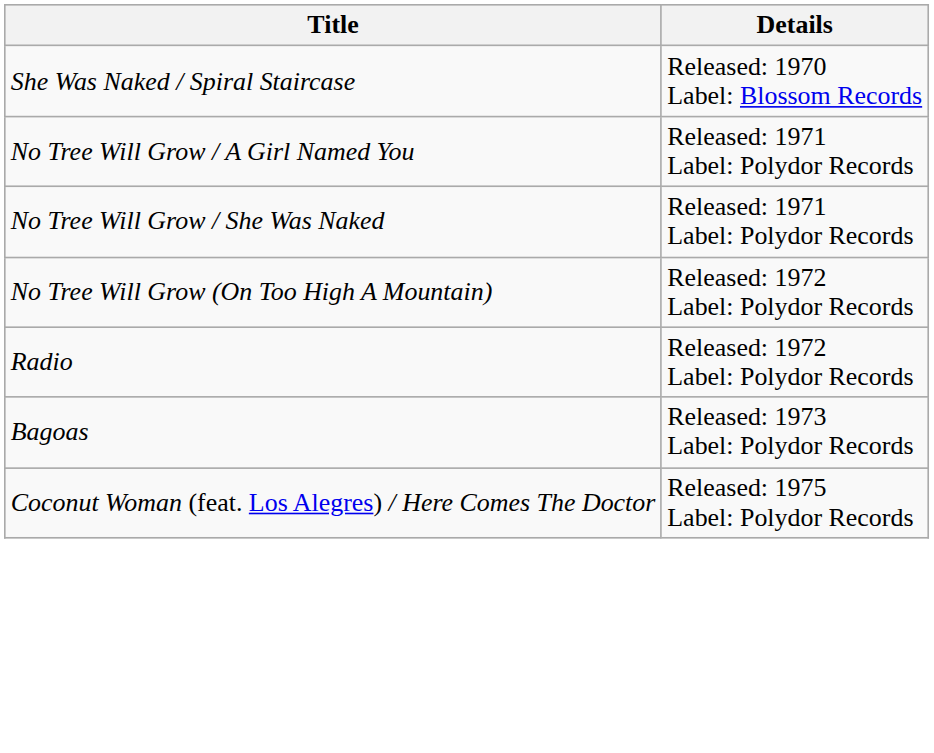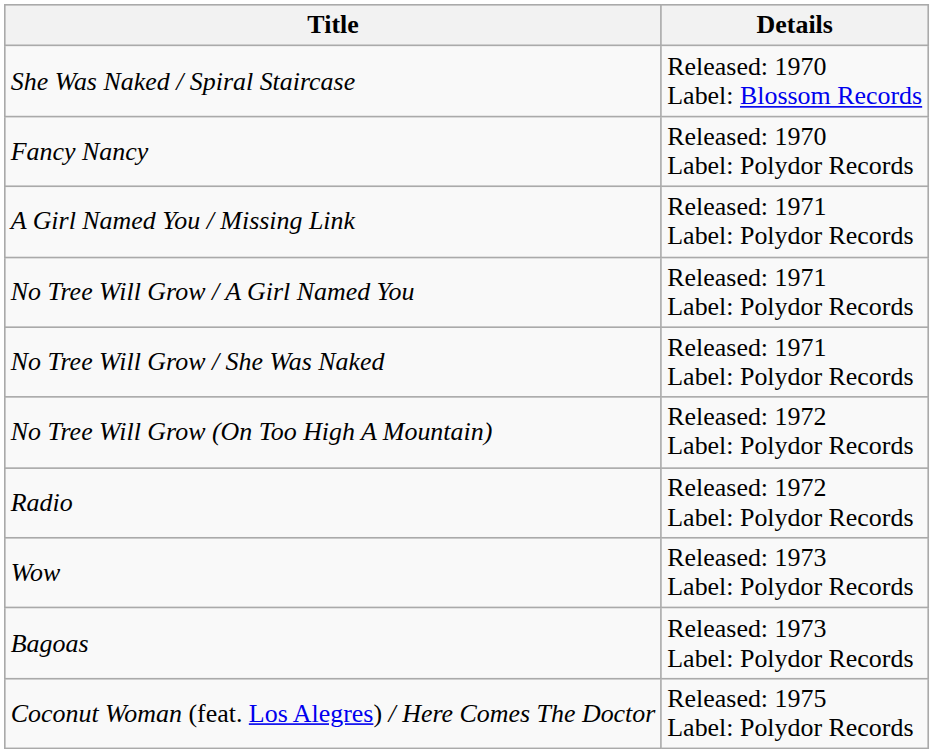+ row: Fancy Nancy | Released: 1970 Label: Polydor Records
+ row: A Girl Named You / Missing Link | Released: 1971 Label: Polydor Records
+ row: Wow | Released: 1973 Label: Polydor Records
